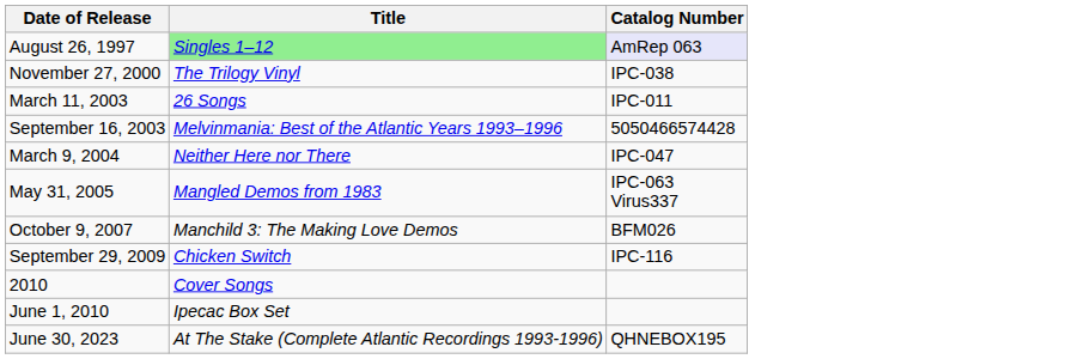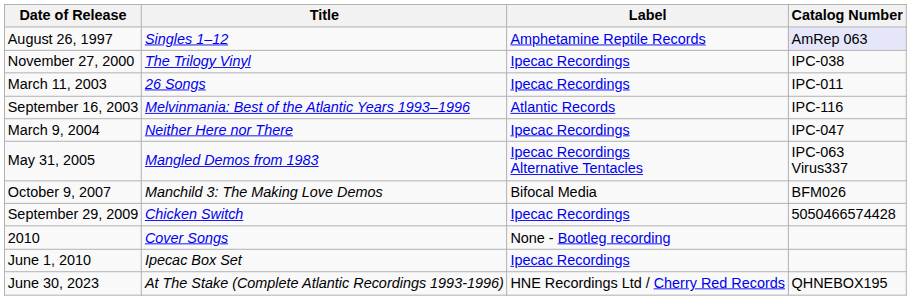+ column: Label | Amphetamine Reptile Records | Ipecac Recordings | Ipecac Recordings | Atlantic Records | Ipecac Recordings | Ipecac Recordings Alternative Tentacles | Bifocal Media | Ipecac Recordings | None - Bootleg recording | Ipecac Recordings | HNE Recordings Ltd / Cherry Red Records
August 26, 1997 | Title: lightgreen background -> no background
September 16, 2003 | Catalog Number: 5050466574428 -> IPC-116
September 29, 2009 | Catalog Number: IPC-116 -> 5050466574428
